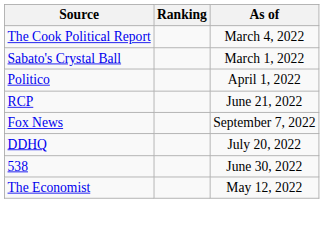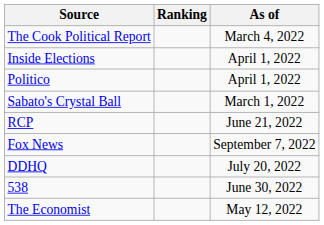+ row: Inside Elections | April 1, 2022
rows swapped: Sabato's Crystal Ball <-> Politico
